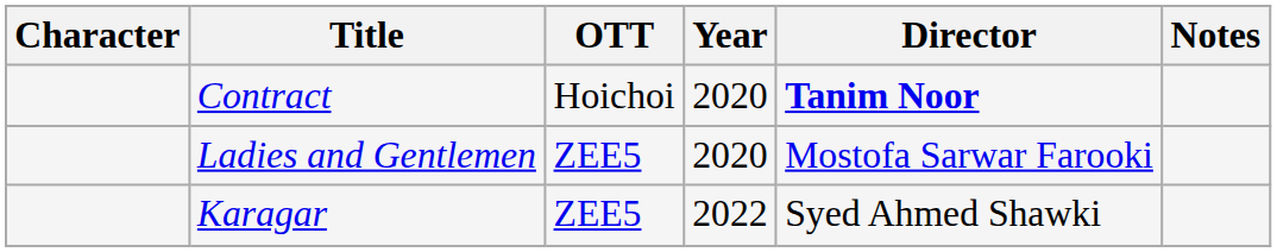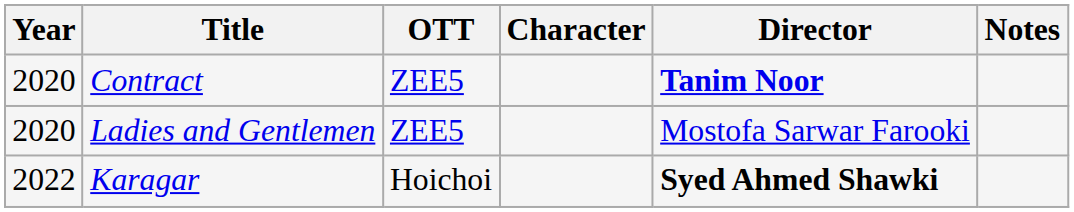columns swapped: Year <-> Character
Contract | OTT: Hoichoi -> ZEE5
Karagar | OTT: ZEE5 -> Hoichoi
Karagar | Director: normal -> bold
